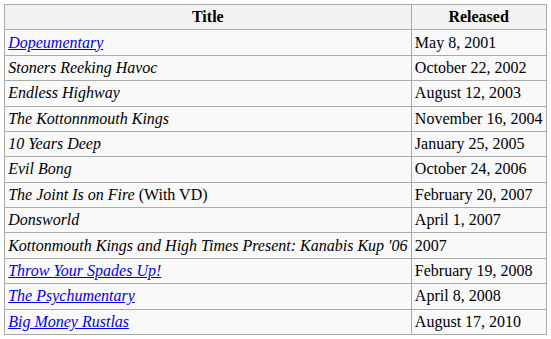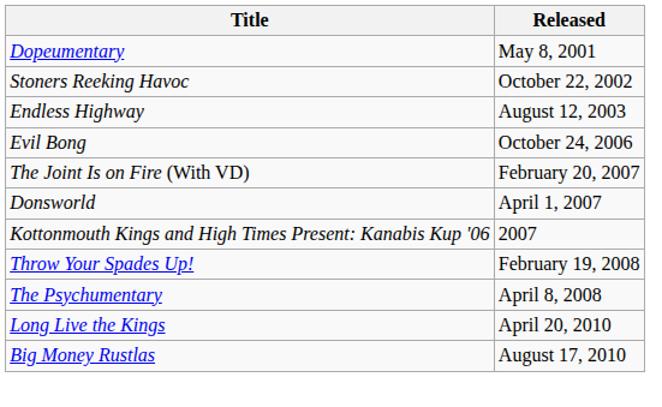- row: The Kottonnmouth Kings | November 16, 2004
- row: 10 Years Deep | January 25, 2005
+ row: Long Live the Kings | April 20, 2010
